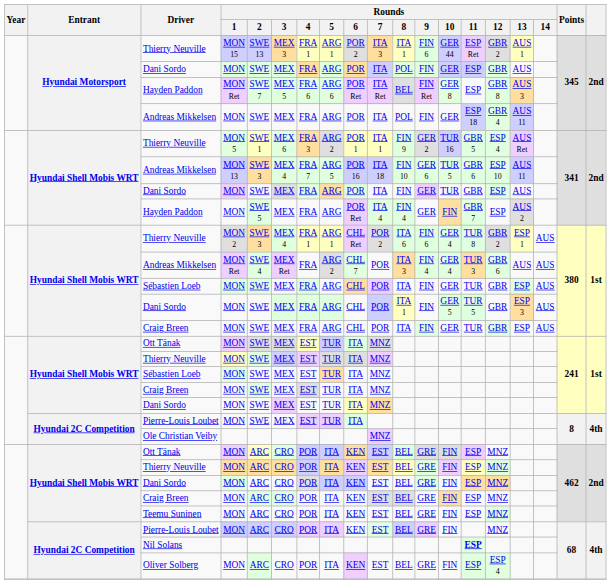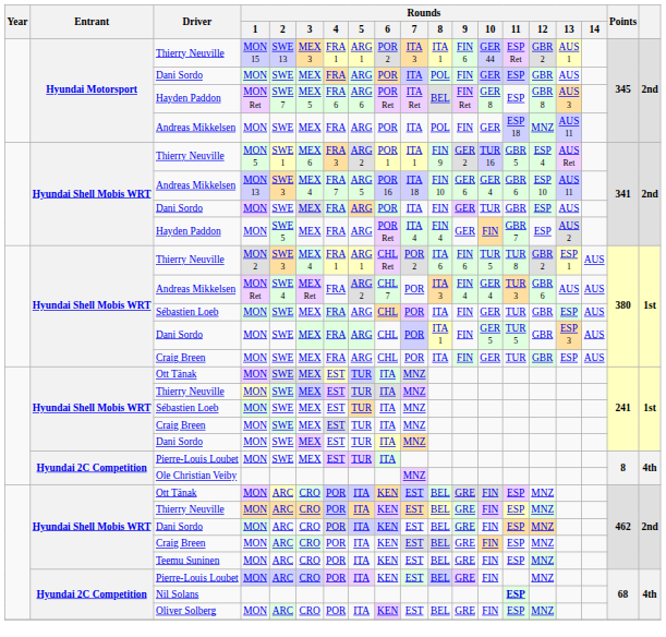Andreas Mikkelsen / MON | Rounds / 12: GBR 4 -> MNZ
Andreas Mikkelsen / MON 13 | Rounds / 10: TUR 5 -> GER 4
Thierry Neuville / MON 2 | Rounds / 10: GER 4 -> TUR 5
Oliver Solberg | Rounds / 12: ESP 4 -> MNZ
